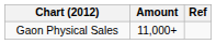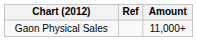columns swapped: Amount <-> Ref
